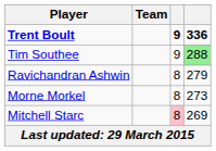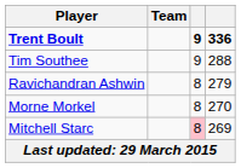Tim Southee | column 4: lightgreen background -> no background
Morne Morkel | column 4: 273 -> 270
